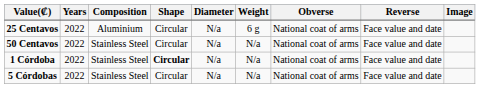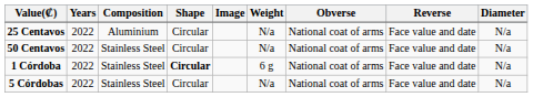columns swapped: Diameter <-> Image
25 Centavos | Weight: 6 g -> N/a
1 Córdoba | Weight: N/a -> 6 g
